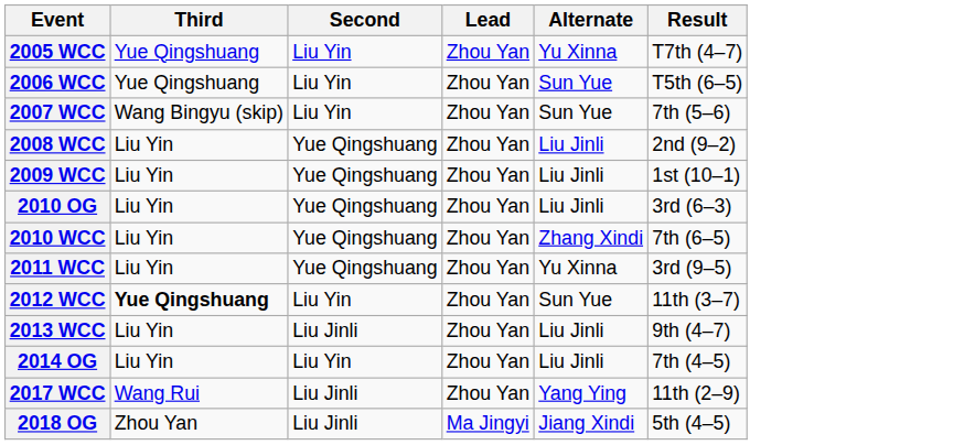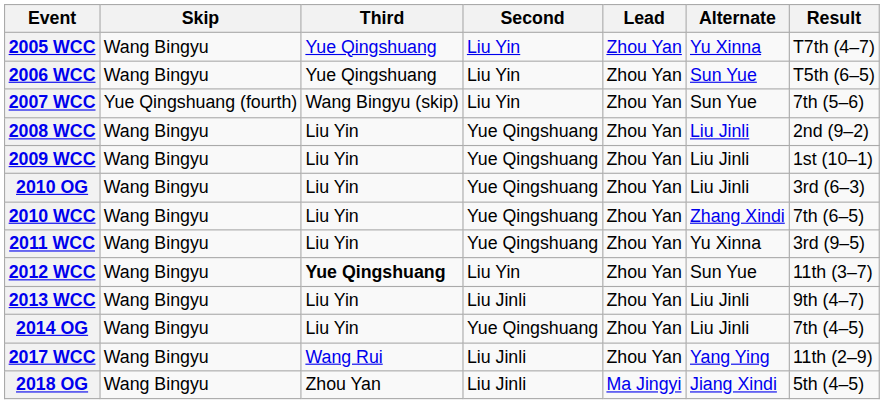+ column: Skip | Wang Bingyu | Wang Bingyu | Yue Qingshuang (fourth) | Wang Bingyu | Wang Bingyu | Wang Bingyu | Wang Bingyu | Wang Bingyu | Wang Bingyu | Wang Bingyu | Wang Bingyu | Wang Bingyu | Wang Bingyu
2014 OG | Second: Liu Yin -> Yue Qingshuang
